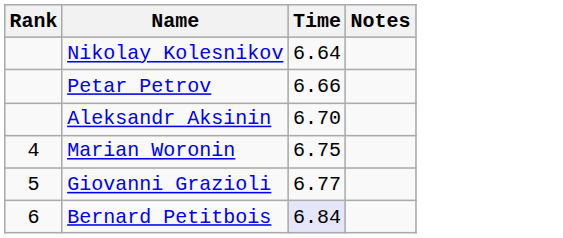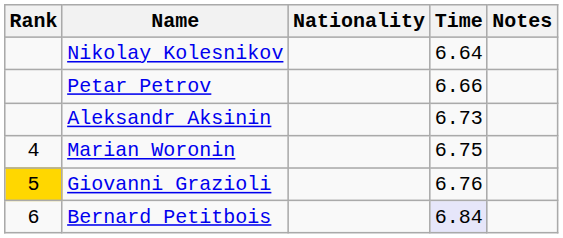+ column: Nationality
Aleksandr Aksinin | Time: 6.70 -> 6.73
Giovanni Grazioli | Rank: no background -> gold background
Giovanni Grazioli | Time: 6.77 -> 6.76
